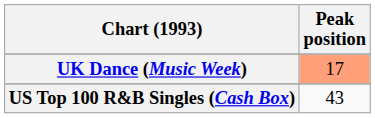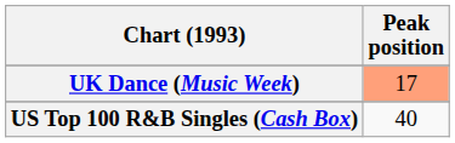US Top 100 R&B Singles (Cash Box) | Peak position: 43 -> 40
